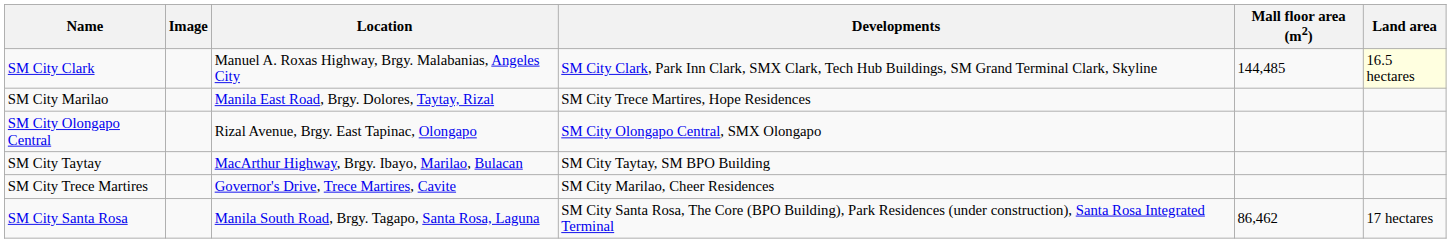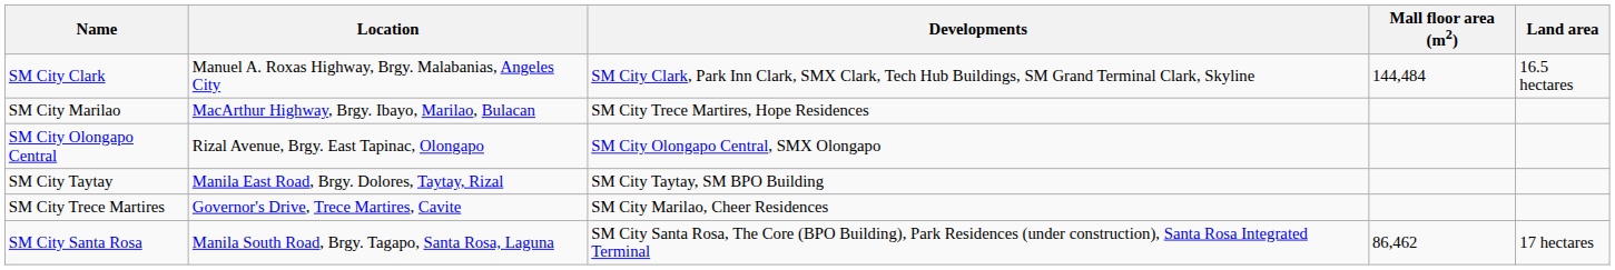- column: Image
SM City Clark | Mall floor area (m2): 144,485 -> 144,484
SM City Clark | Land area: lightyellow background -> no background
SM City Marilao | Location: Manila East Road, Brgy. Dolores, Taytay, Rizal -> MacArthur Highway, Brgy. Ibayo, Marilao, Bulacan
SM City Taytay | Location: MacArthur Highway, Brgy. Ibayo, Marilao, Bulacan -> Manila East Road, Brgy. Dolores, Taytay, Rizal
